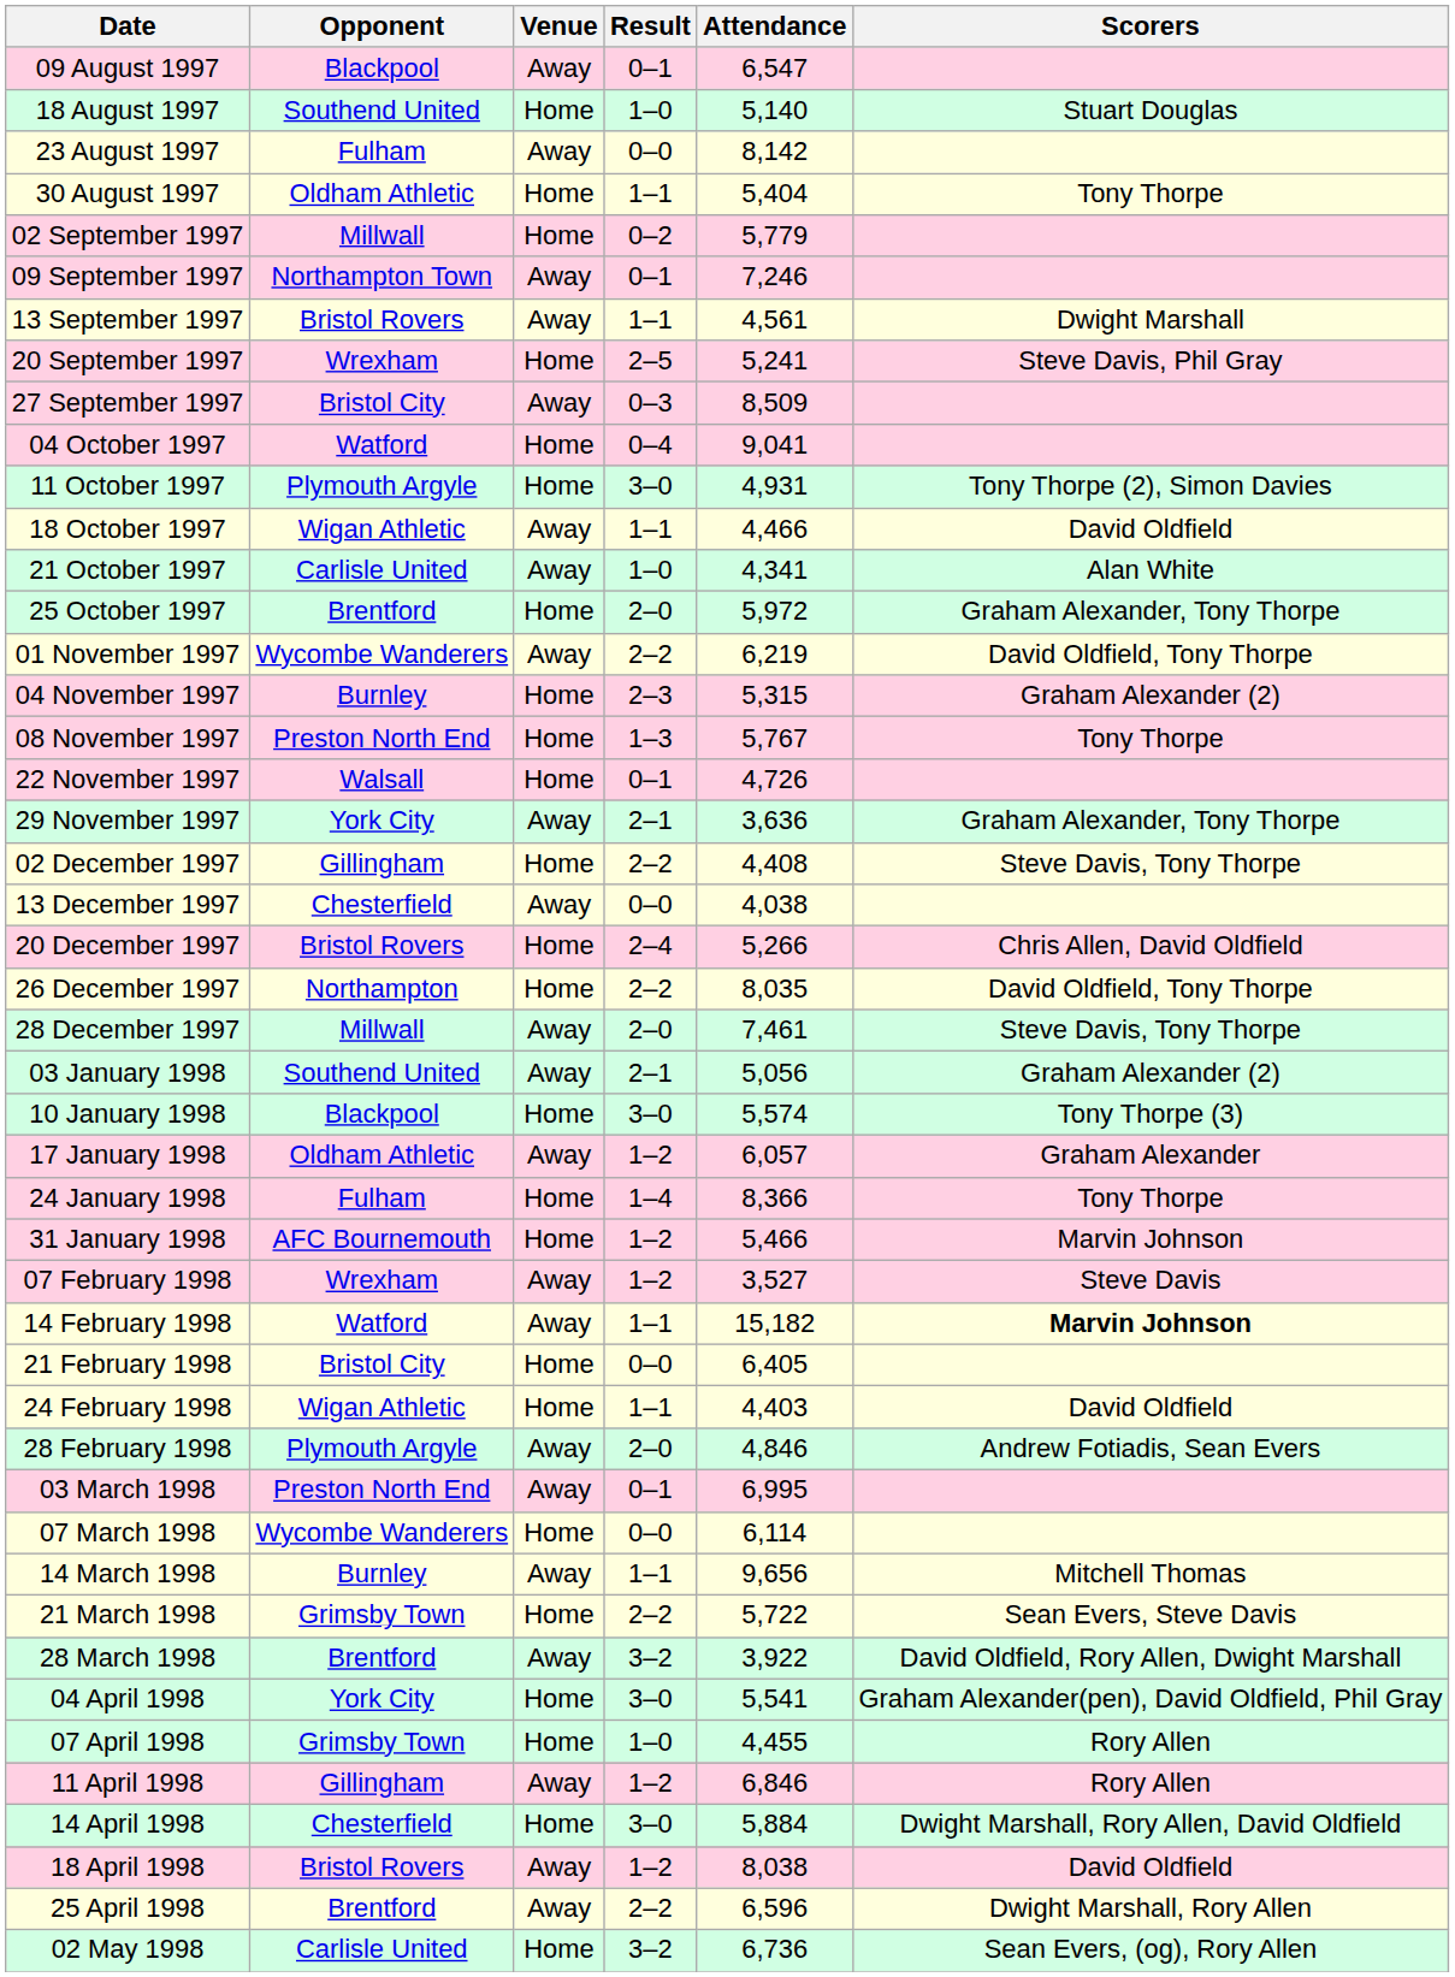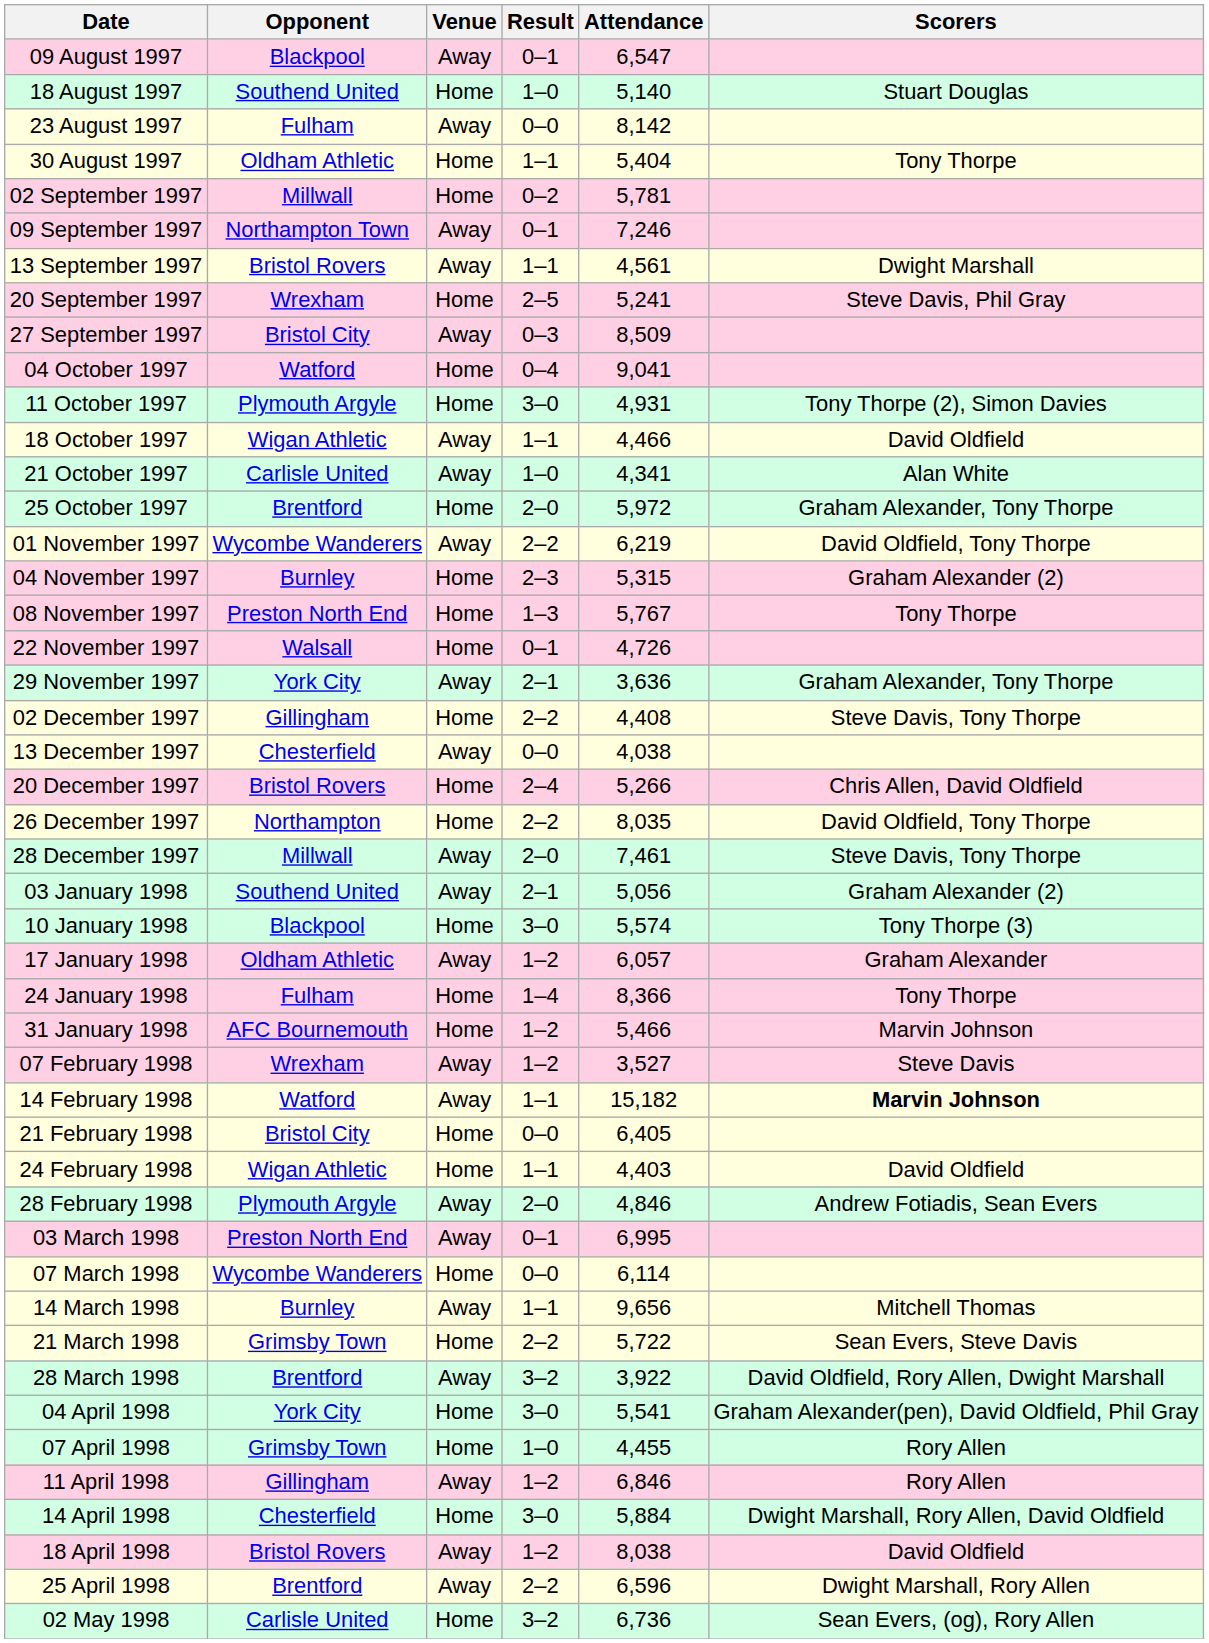02 September 1997 | Attendance: 5,779 -> 5,781
